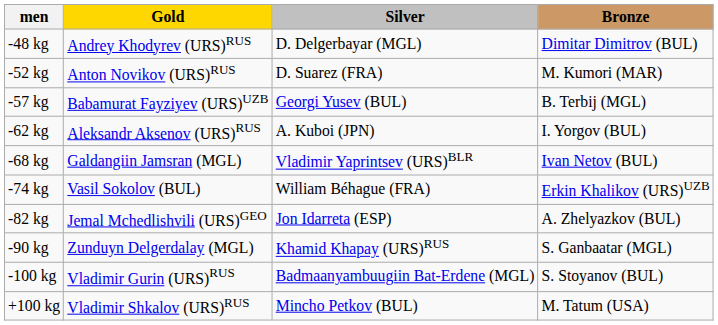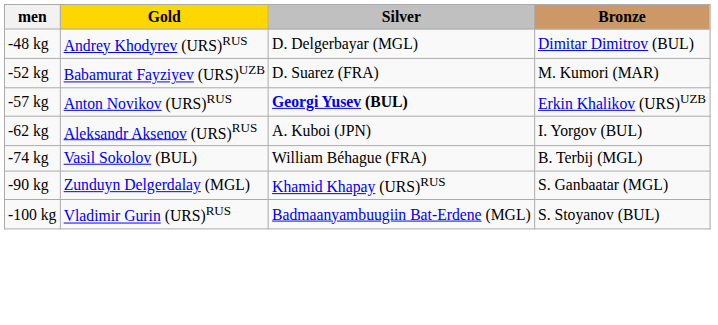-52 kg | Gold: Anton Novikov (URS)RUS -> Babamurat Fayziyev (URS)UZB
-57 kg | Gold: Babamurat Fayziyev (URS)UZB -> Anton Novikov (URS)RUS
-57 kg | Silver: normal -> bold
-57 kg | Bronze: B. Terbij (MGL) -> Erkin Khalikov (URS)UZB
- row: -68 kg | Galdangiin Jamsran (MGL) | Vladimir Yaprintsev (URS)BLR | Ivan Netov (BUL)
-74 kg | Bronze: Erkin Khalikov (URS)UZB -> B. Terbij (MGL)
- row: -82 kg | Jemal Mchedlishvili (URS)GEO | Jon Idarreta (ESP) | A. Zhelyazkov (BUL)
- row: +100 kg | Vladimir Shkalov (URS)RUS | Mincho Petkov (BUL) | M. Tatum (USA)
